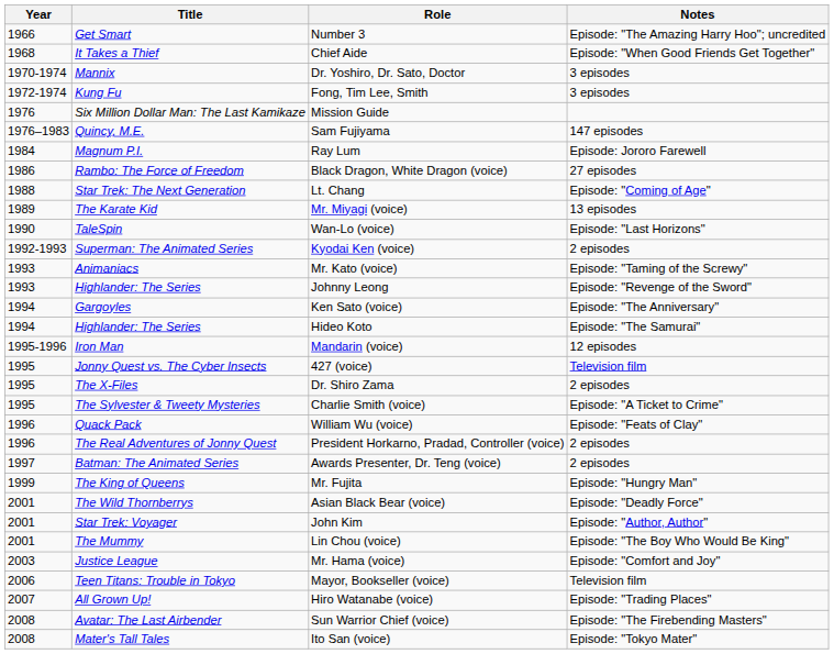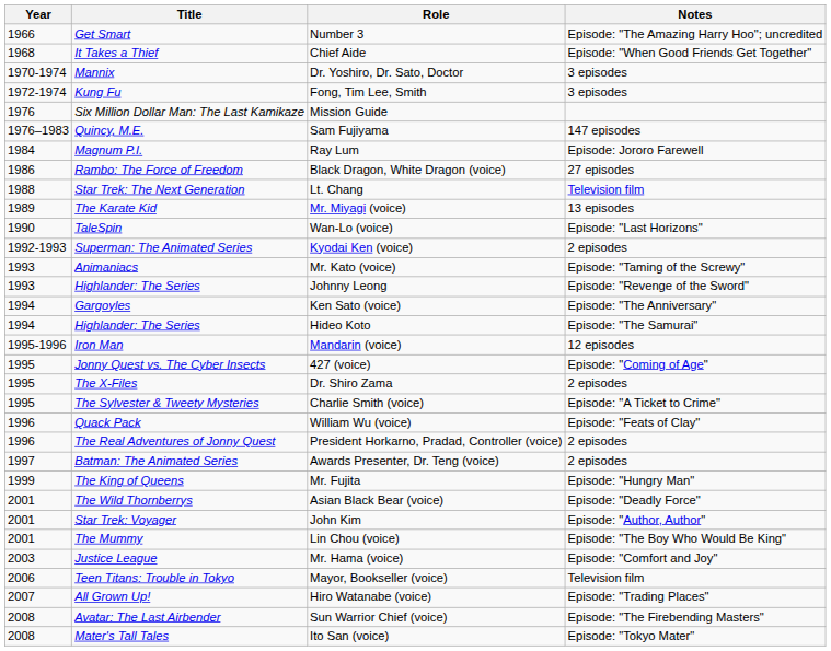Lt. Chang | Notes: Episode: "Coming of Age" -> Television film
427 (voice) | Notes: Television film -> Episode: "Coming of Age"
